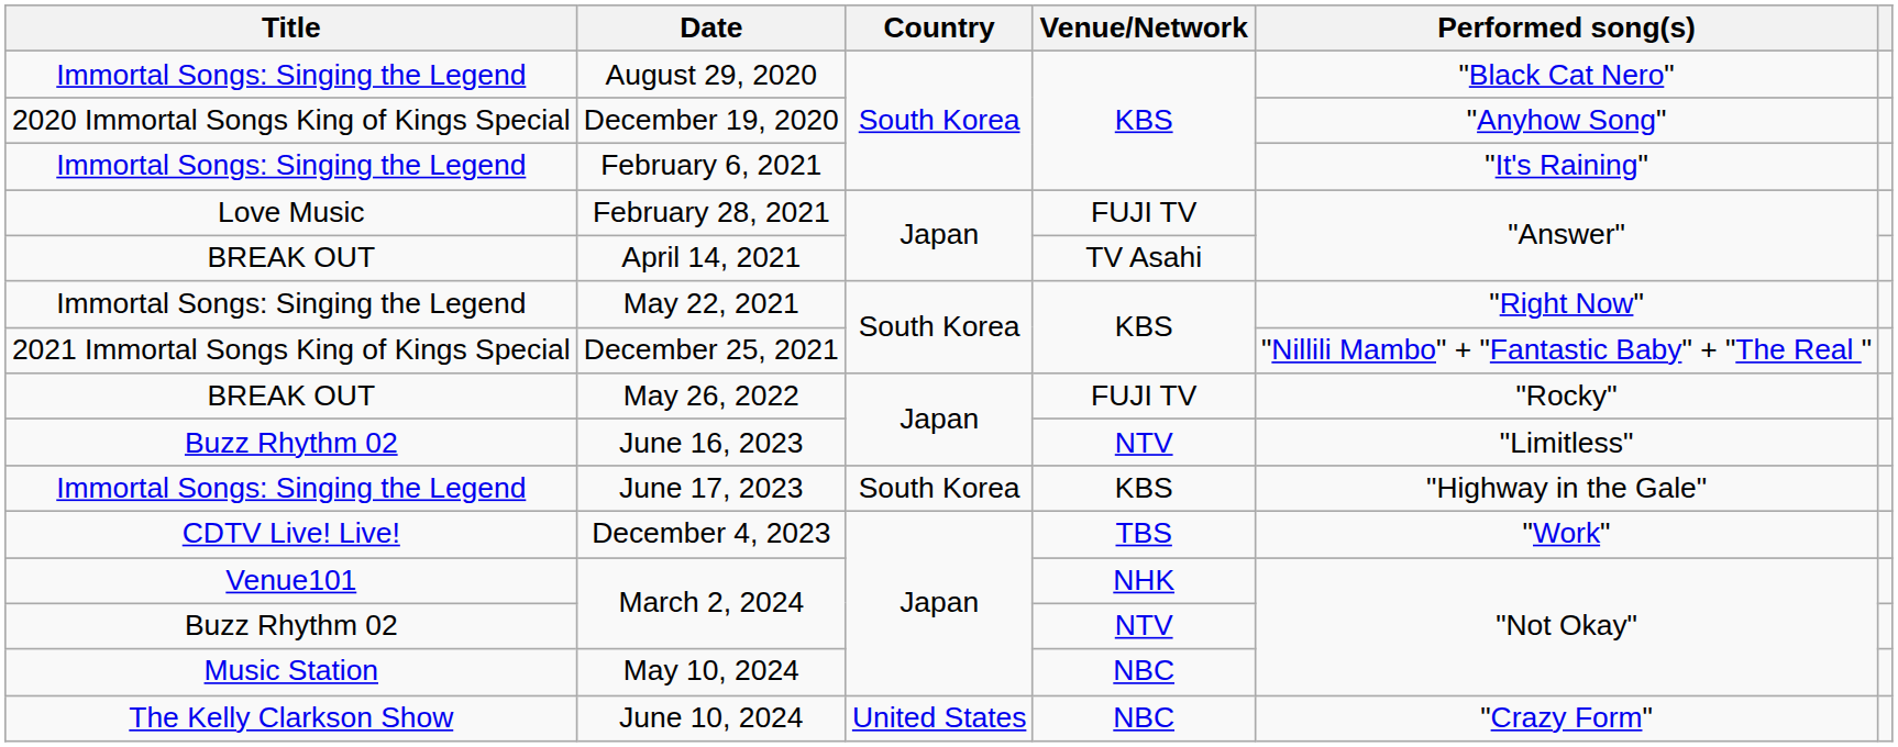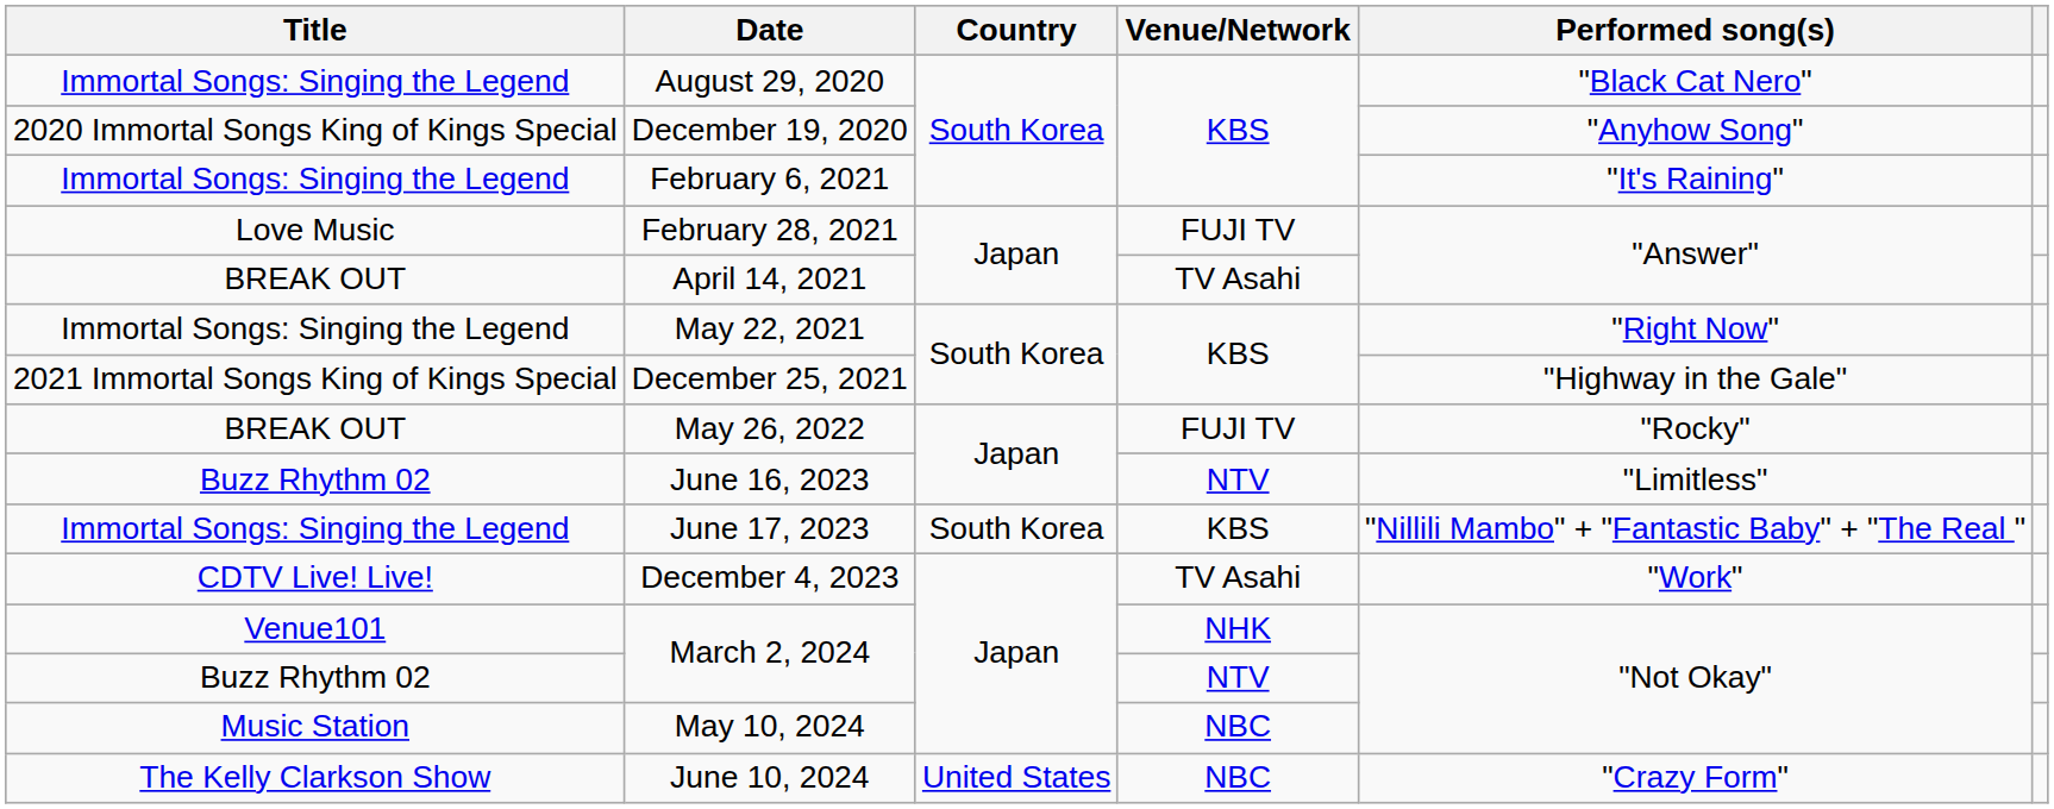December 25, 2021 | Performed song(s): "Nillili Mambo" + "Fantastic Baby" + "The Real " -> "Highway in the Gale"
June 17, 2023 | Performed song(s): "Highway in the Gale" -> "Nillili Mambo" + "Fantastic Baby" + "The Real "
December 4, 2023 | Venue/Network: TBS -> TV Asahi
